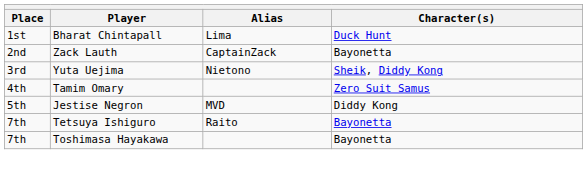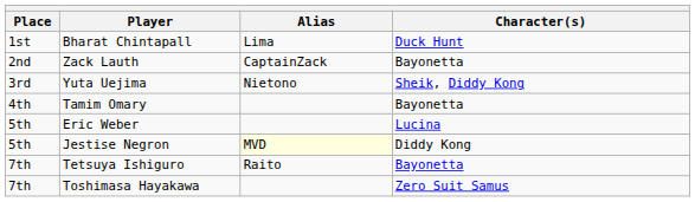Tamim Omary | Character(s): Zero Suit Samus -> Bayonetta
+ row: 5th | Eric Weber | Lucina
Jestise Negron | Alias: no background -> lightyellow background
Toshimasa Hayakawa | Character(s): Bayonetta -> Zero Suit Samus
